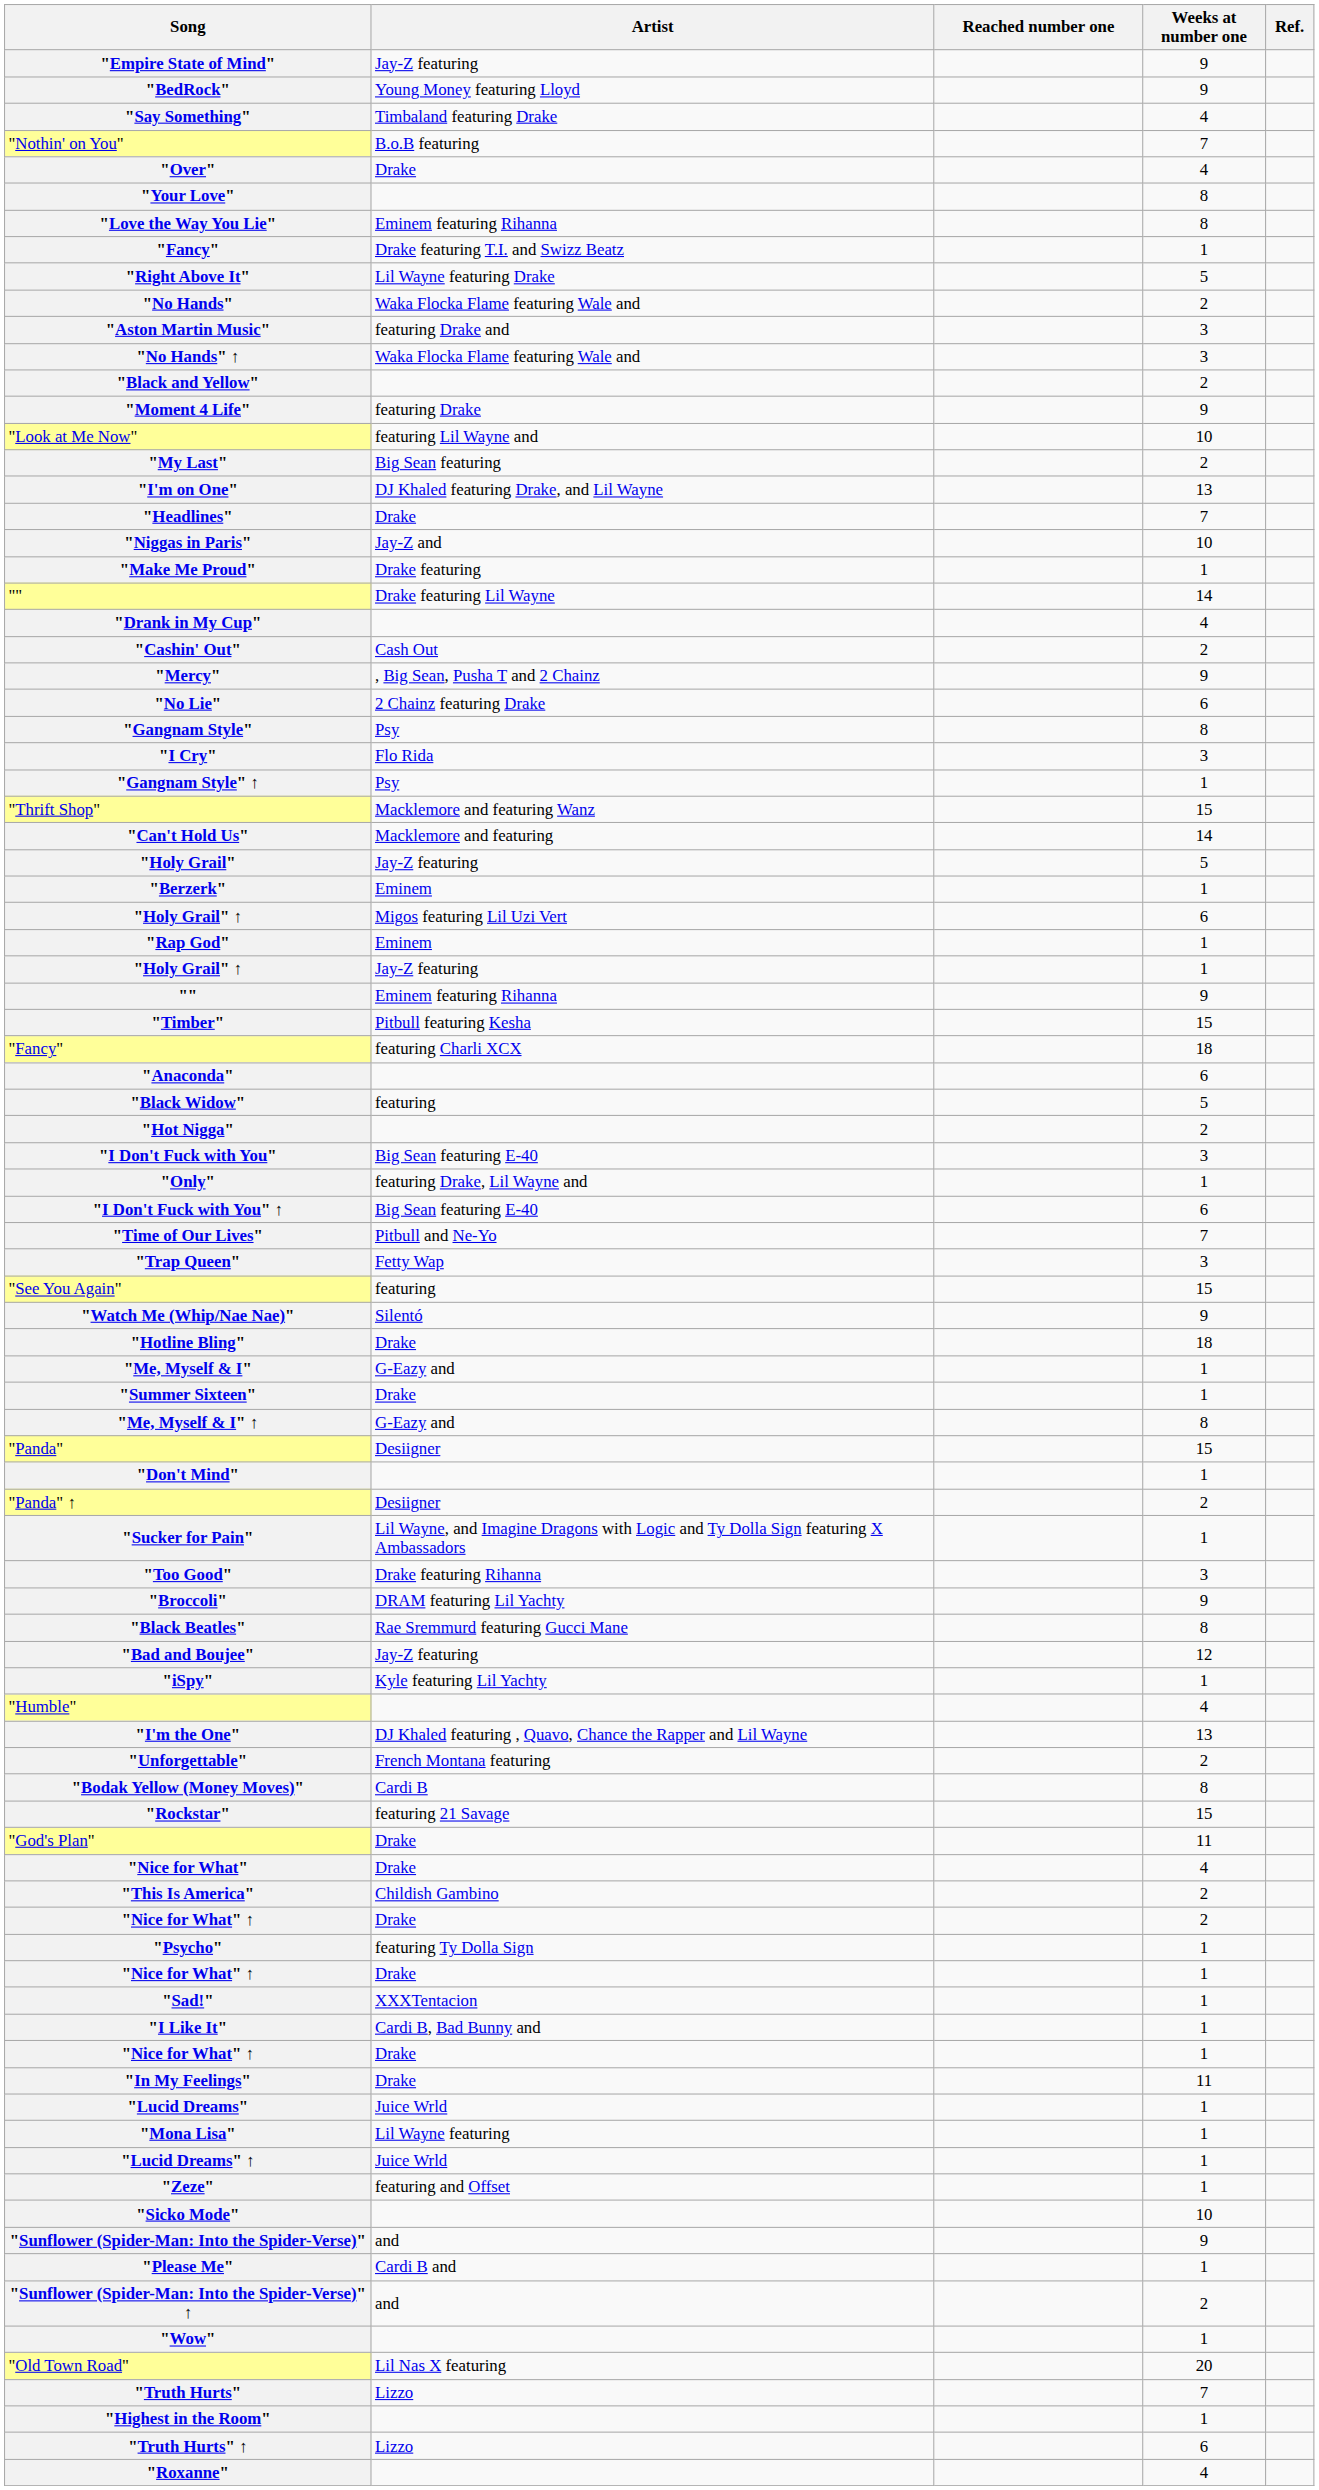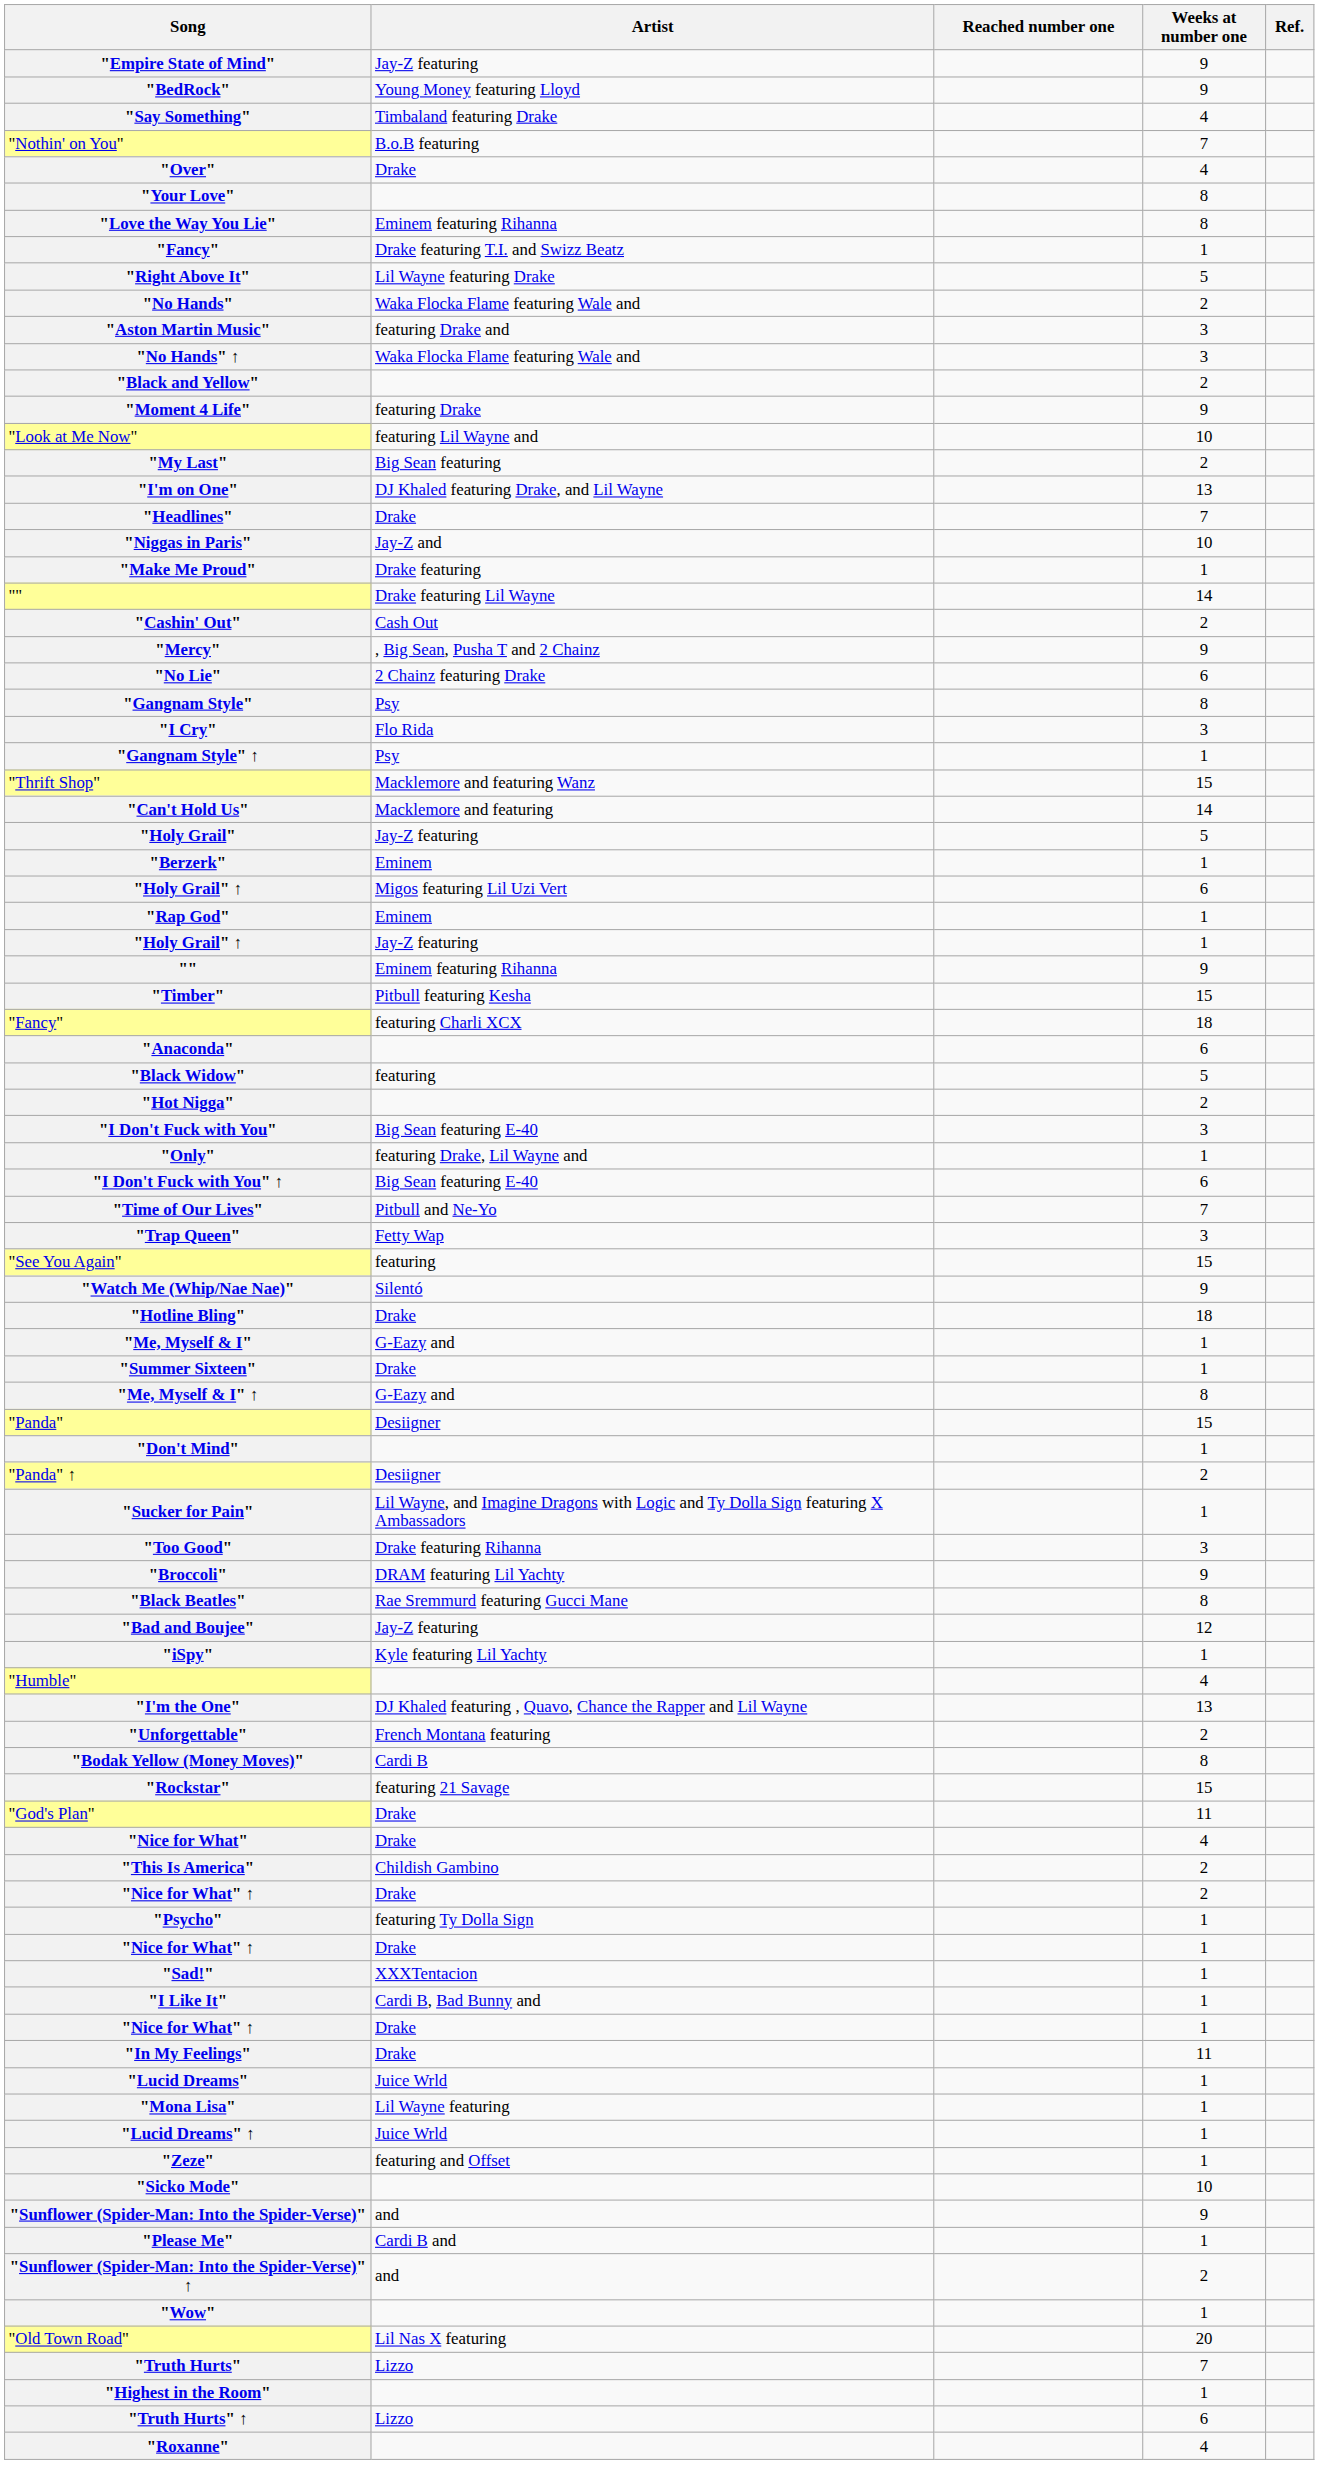- row: "Drank in My Cup" | 4
